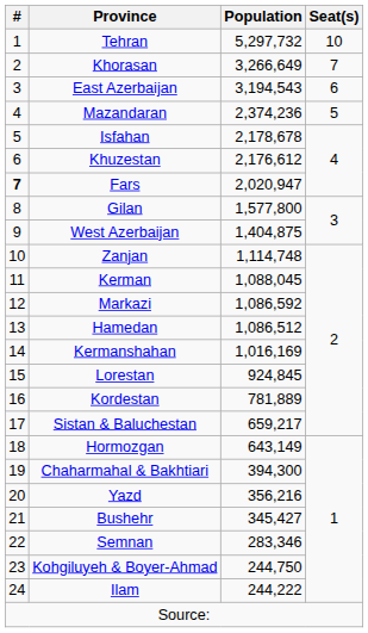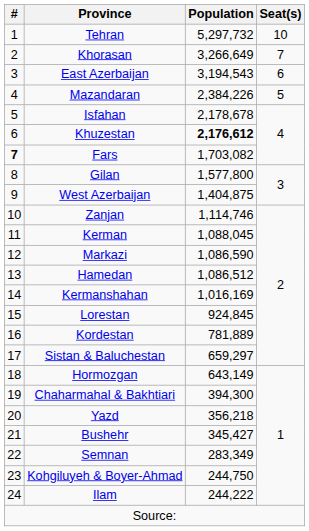Mazandaran | Population: 2,374,236 -> 2,384,226
Khuzestan | Population: normal -> bold
Fars | Population: 2,020,947 -> 1,703,082
Zanjan | Population: 1,114,748 -> 1,114,746
Markazi | Population: 1,086,592 -> 1,086,590
Sistan & Baluchestan | Population: 659,217 -> 659,297
Yazd | Population: 356,216 -> 356,218
Semnan | Population: 283,346 -> 283,349
